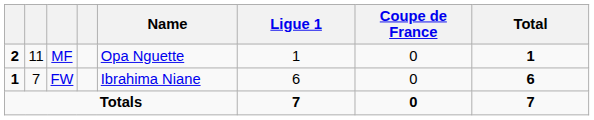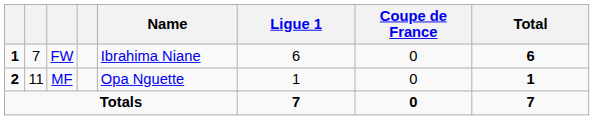rows swapped: FW <-> MF
